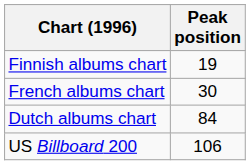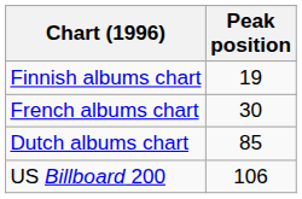Dutch albums chart | Peak position: 84 -> 85
